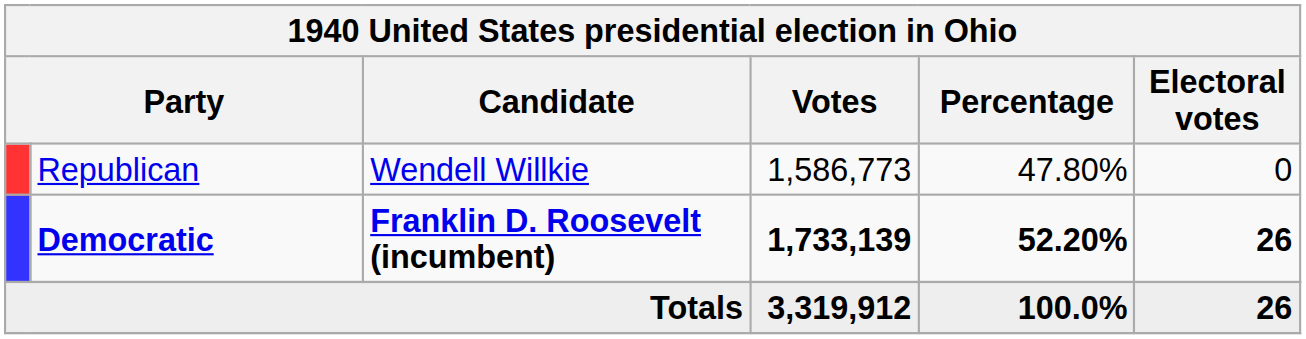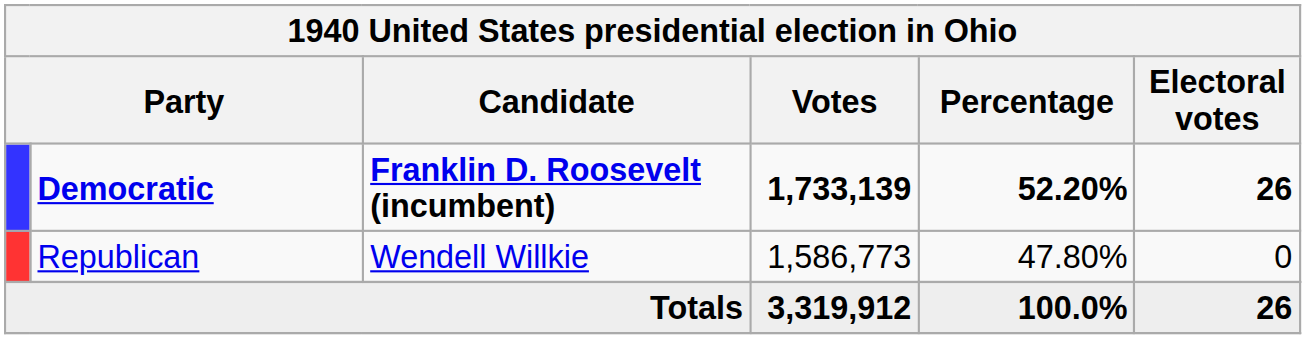rows swapped: Democratic <-> Republican
